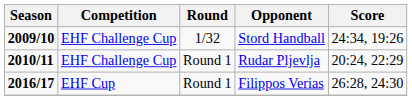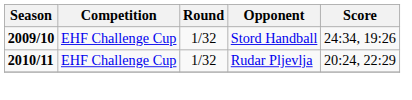Rudar Pljevlja | Round: Round 1 -> 1/32
- row: 2016/17 | EHF Cup | Round 1 | Filippos Verias | 26:28, 24:30
